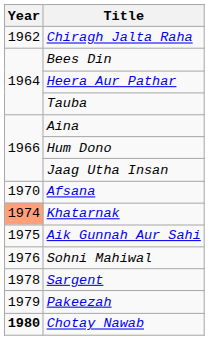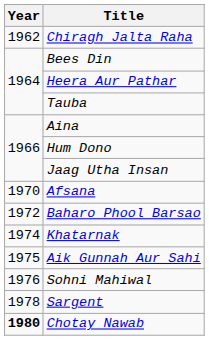+ row: 1972 | Baharo Phool Barsao
Khatarnak | Year: lightsalmon background -> no background
- row: 1979 | Pakeezah
